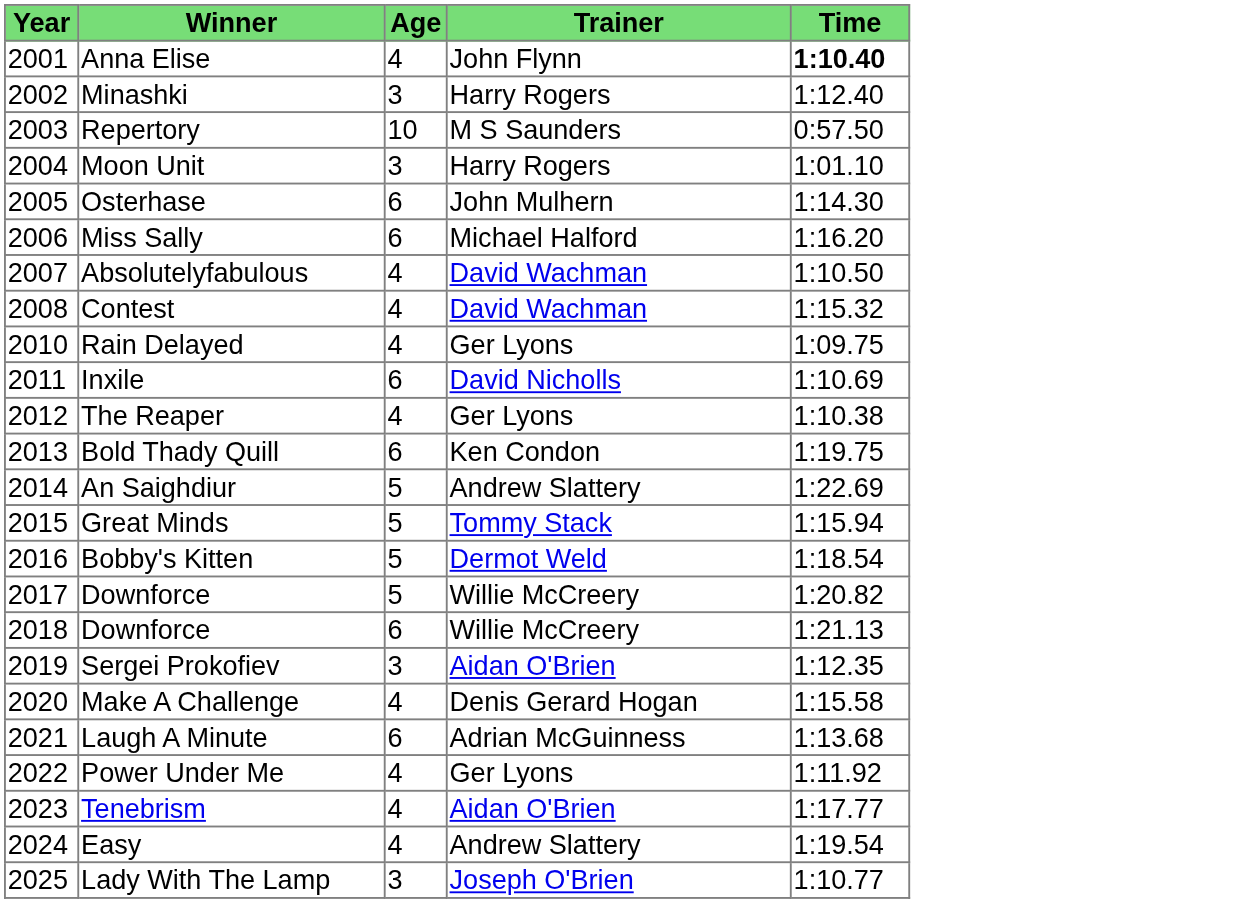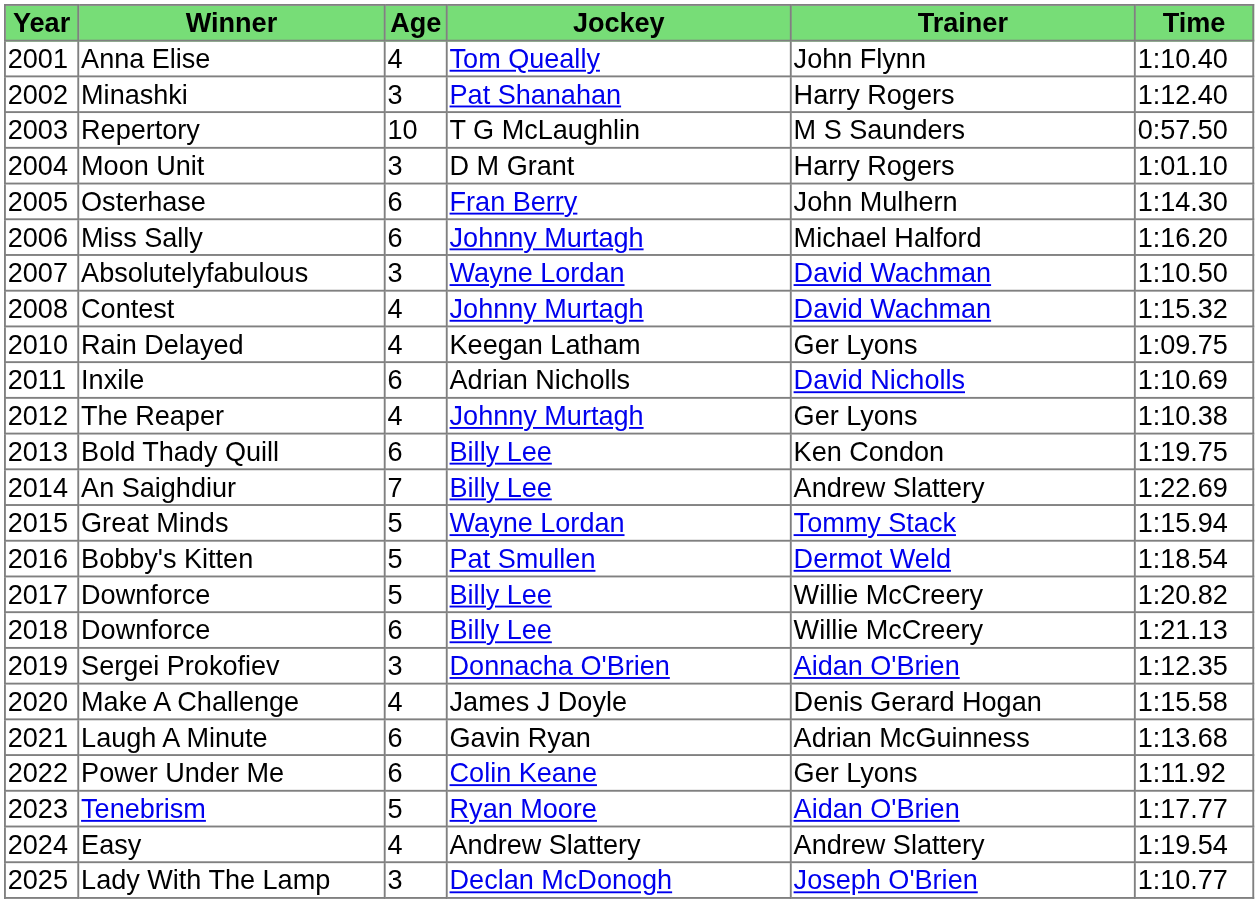+ column: Jockey | Tom Queally | Pat Shanahan | T G McLaughlin | D M Grant | Fran Berry | Johnny Murtagh | Wayne Lordan | Johnny Murtagh | Keegan Latham | Adrian Nicholls | Johnny Murtagh | Billy Lee | Billy Lee | Wayne Lordan | Pat Smullen | Billy Lee | Billy Lee | Donnacha O'Brien | James J Doyle | Gavin Ryan | Colin Keane | Ryan Moore | Andrew Slattery | Declan McDonogh
Anna Elise | Time: bold -> normal
Absolutelyfabulous | Age: 4 -> 3
An Saighdiur | Age: 5 -> 7
Power Under Me | Age: 4 -> 6
Tenebrism | Age: 4 -> 5
